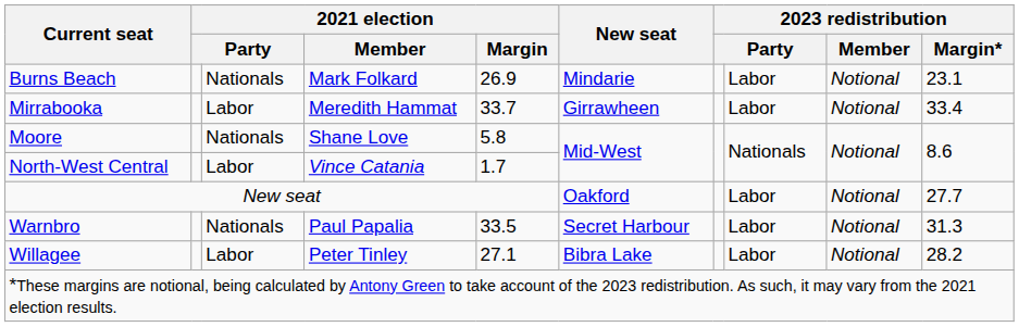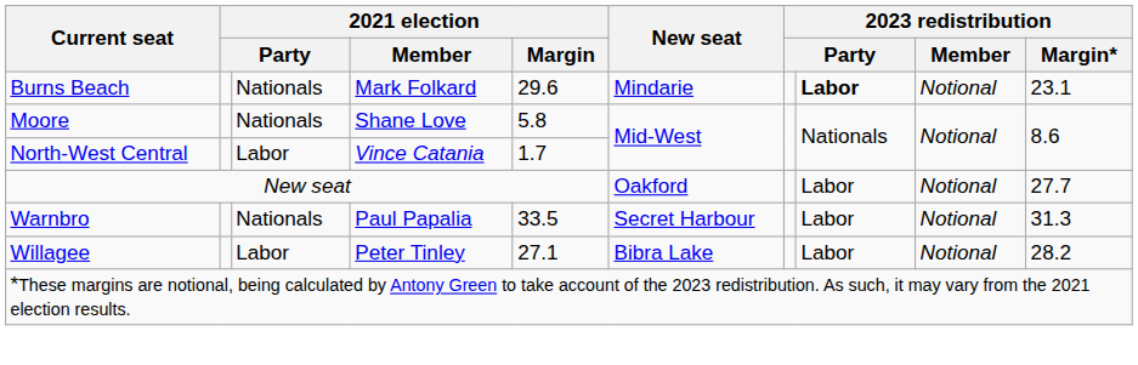Burns Beach | 2021 election / Margin: 26.9 -> 29.6
Burns Beach | column 8: normal -> bold
- row: Mirrabooka | Labor | Meredith Hammat | 33.7 | Girrawheen | Labor | Notional | 33.4
